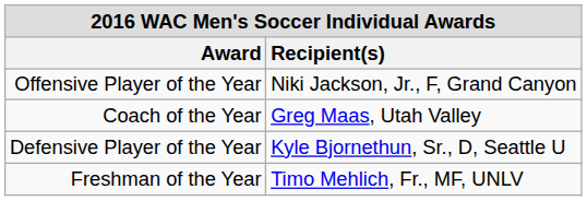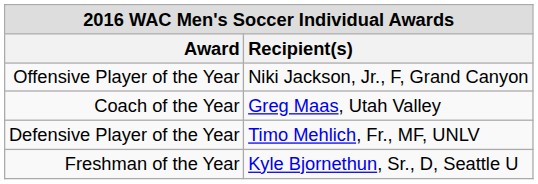Defensive Player of the Year | Recipient(s): Kyle Bjornethun, Sr., D, Seattle U -> Timo Mehlich, Fr., MF, UNLV
Freshman of the Year | Recipient(s): Timo Mehlich, Fr., MF, UNLV -> Kyle Bjornethun, Sr., D, Seattle U
